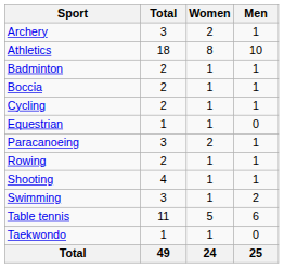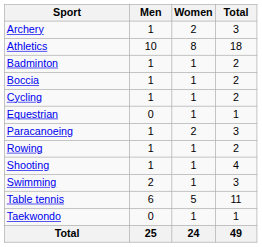columns swapped: Men <-> Total
